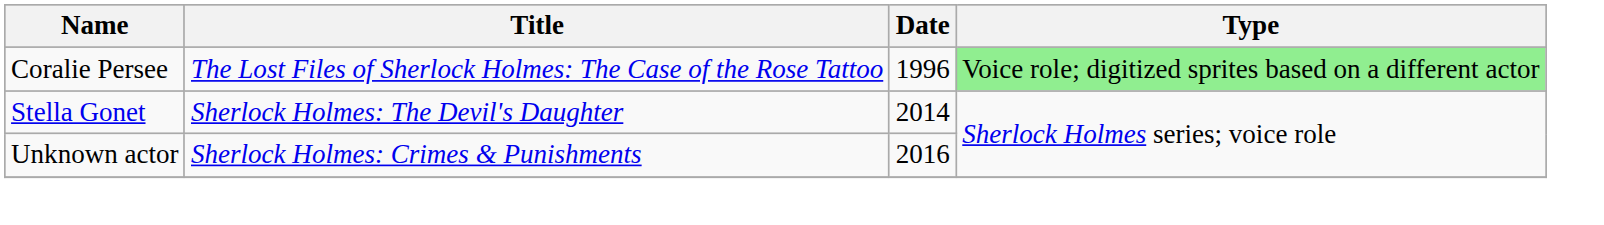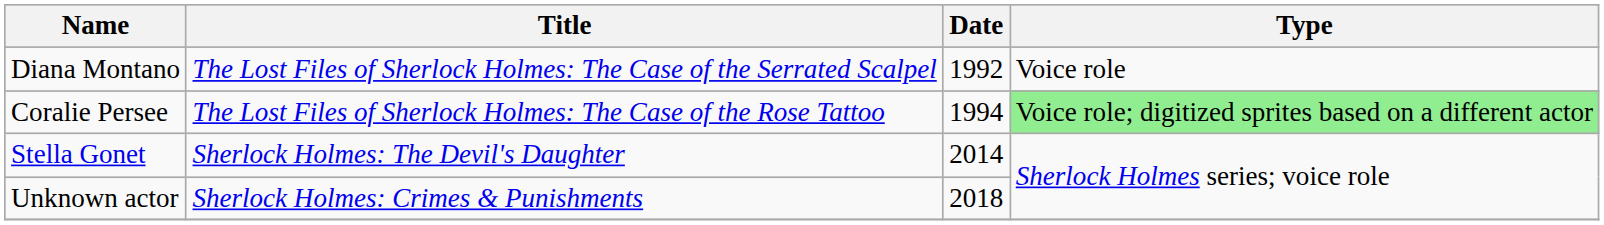+ row: Diana Montano | The Lost Files of Sherlock Holmes: The Case of the Serrated Scalpel | 1992 | Voice role
Coralie Persee | Date: 1996 -> 1994
Unknown actor | Date: 2016 -> 2018
